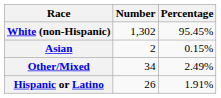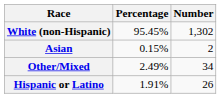columns swapped: Number <-> Percentage
